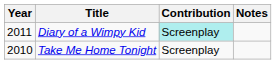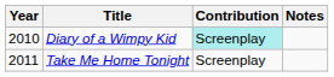Diary of a Wimpy Kid | Year: 2011 -> 2010
Take Me Home Tonight | Year: 2010 -> 2011
